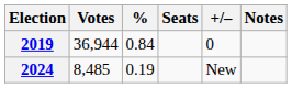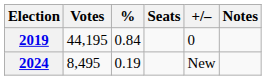2019 | Votes: 36,944 -> 44,195
2024 | Votes: 8,485 -> 8,495
